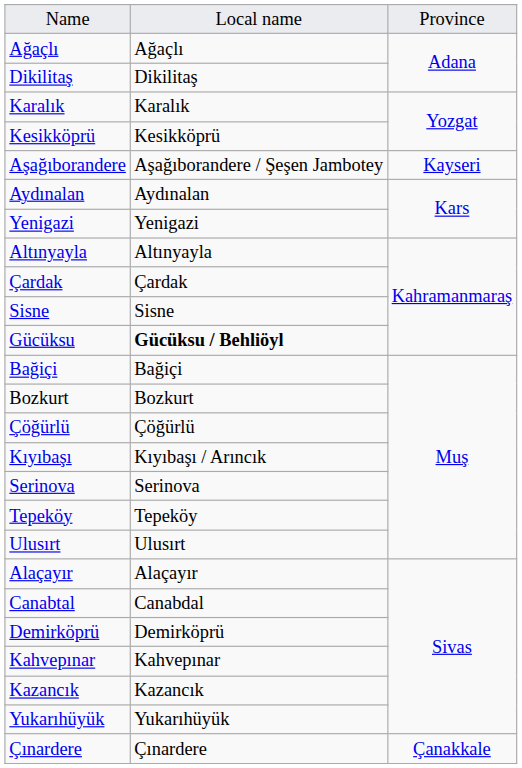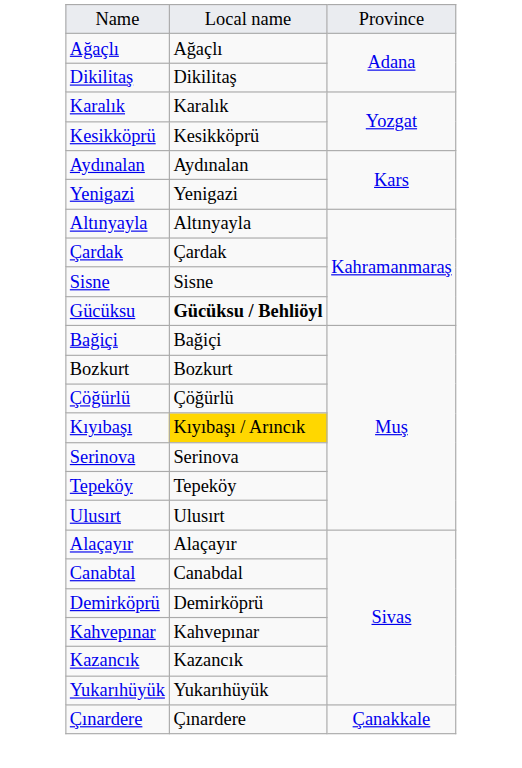- row: Aşağıborandere | Aşağıborandere / Şeşen Jambotey | Kayseri
Kıyıbaşı | column 2: no background -> gold background
